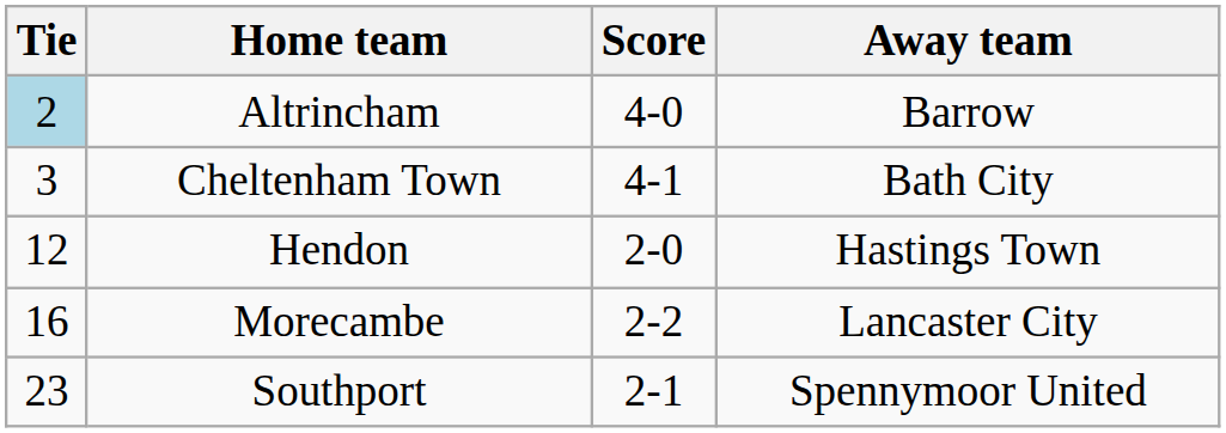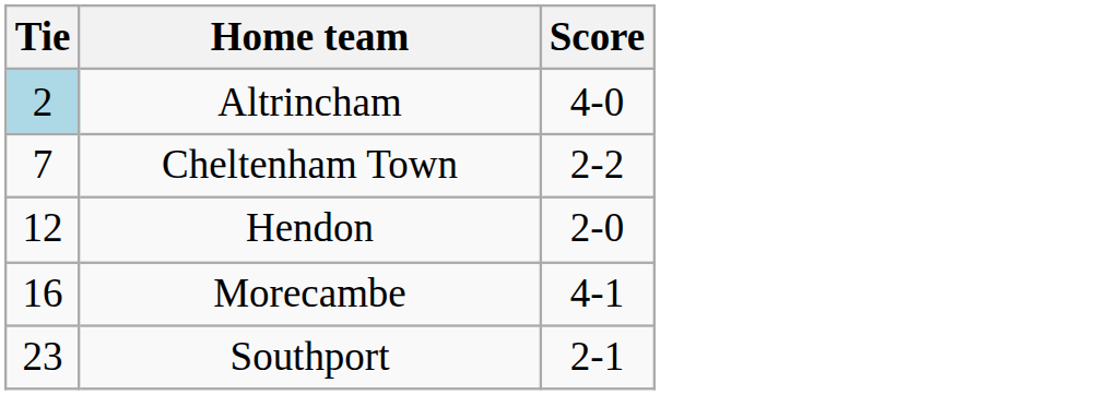- column: Away team | Barrow | Bath City | Hastings Town | Lancaster City | Spennymoor United
Cheltenham Town | Tie: 3 -> 7
Cheltenham Town | Score: 4-1 -> 2-2
Morecambe | Score: 2-2 -> 4-1
